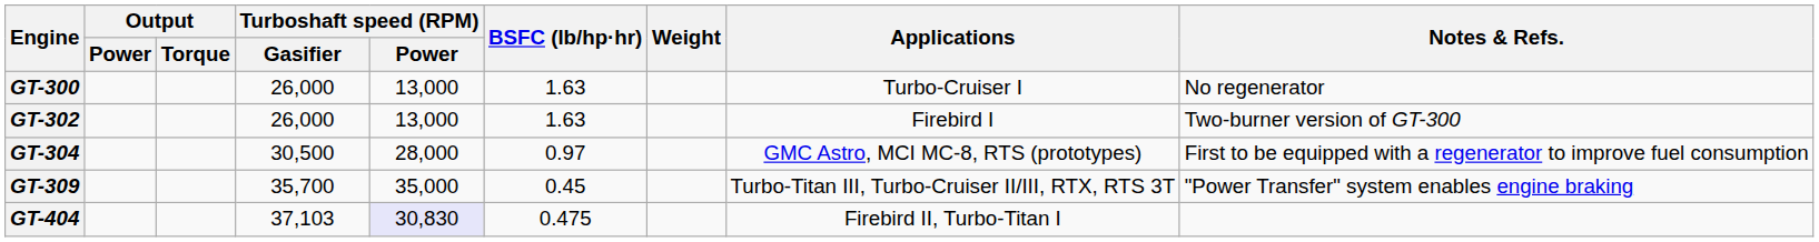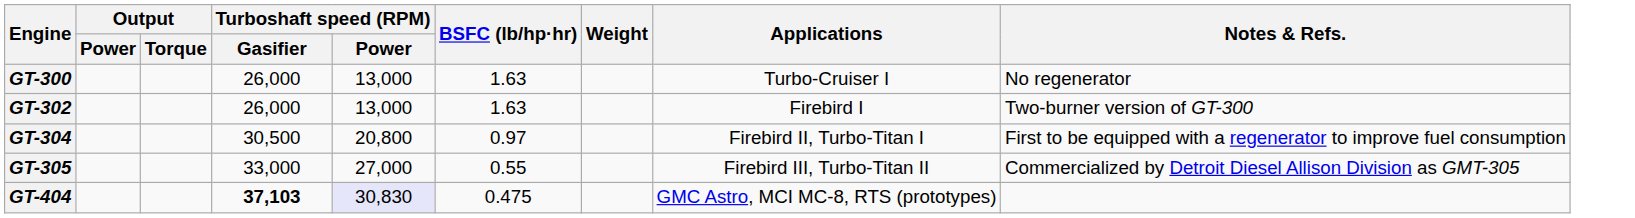GT-304 | Turboshaft speed (RPM) / Power: 28,000 -> 20,800
GT-304 | Applications: GMC Astro, MCI MC-8, RTS (prototypes) -> Firebird II, Turbo-Titan I
+ row: GT-305 | 33,000 | 27,000 | 0.55 | Firebird III, Turbo-Titan II | Commercialized by Detroit Diesel Allison Division as GMT-305
- row: GT-309 | 35,700 | 35,000 | 0.45 | Turbo-Titan III, Turbo-Cruiser II/III, RTX, RTS 3T | "Power Transfer" system enables engine braking
GT-404 | Turboshaft speed (RPM) / Gasifier: normal -> bold
GT-404 | Applications: Firebird II, Turbo-Titan I -> GMC Astro, MCI MC-8, RTS (prototypes)
